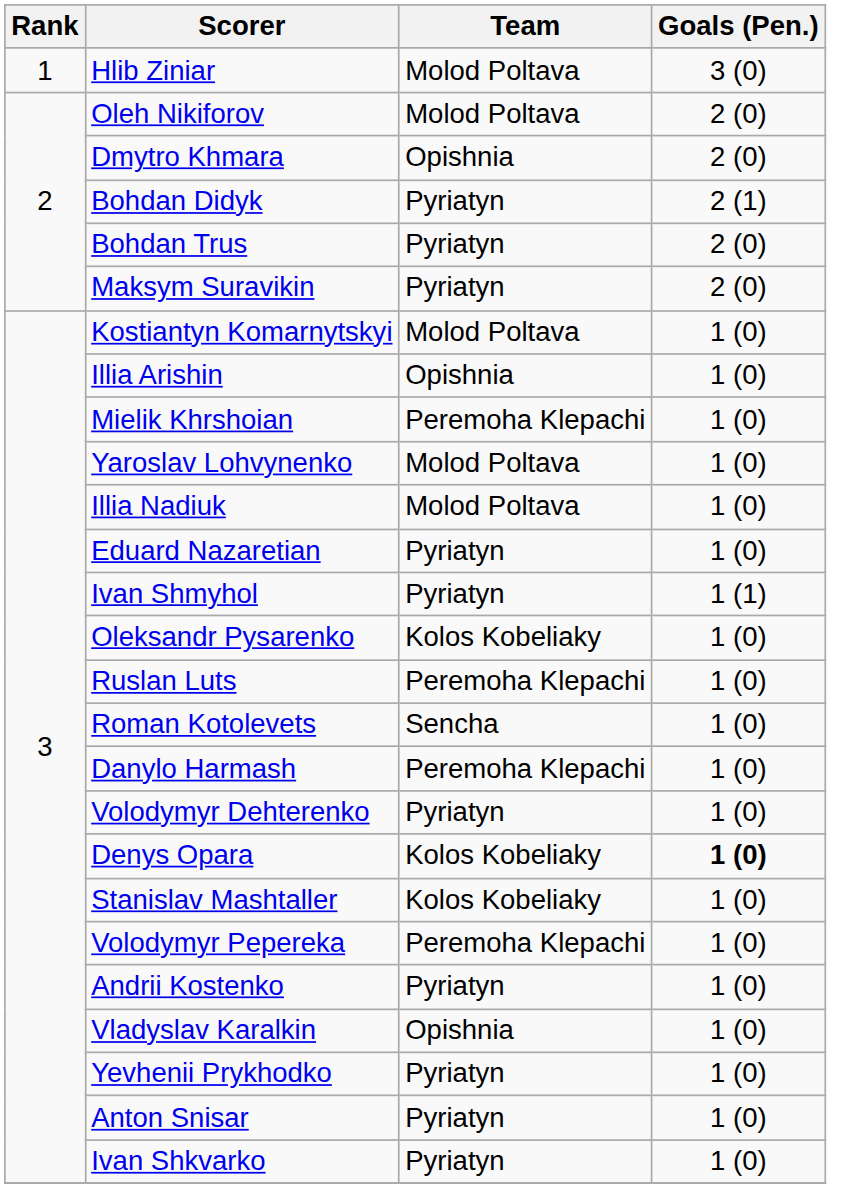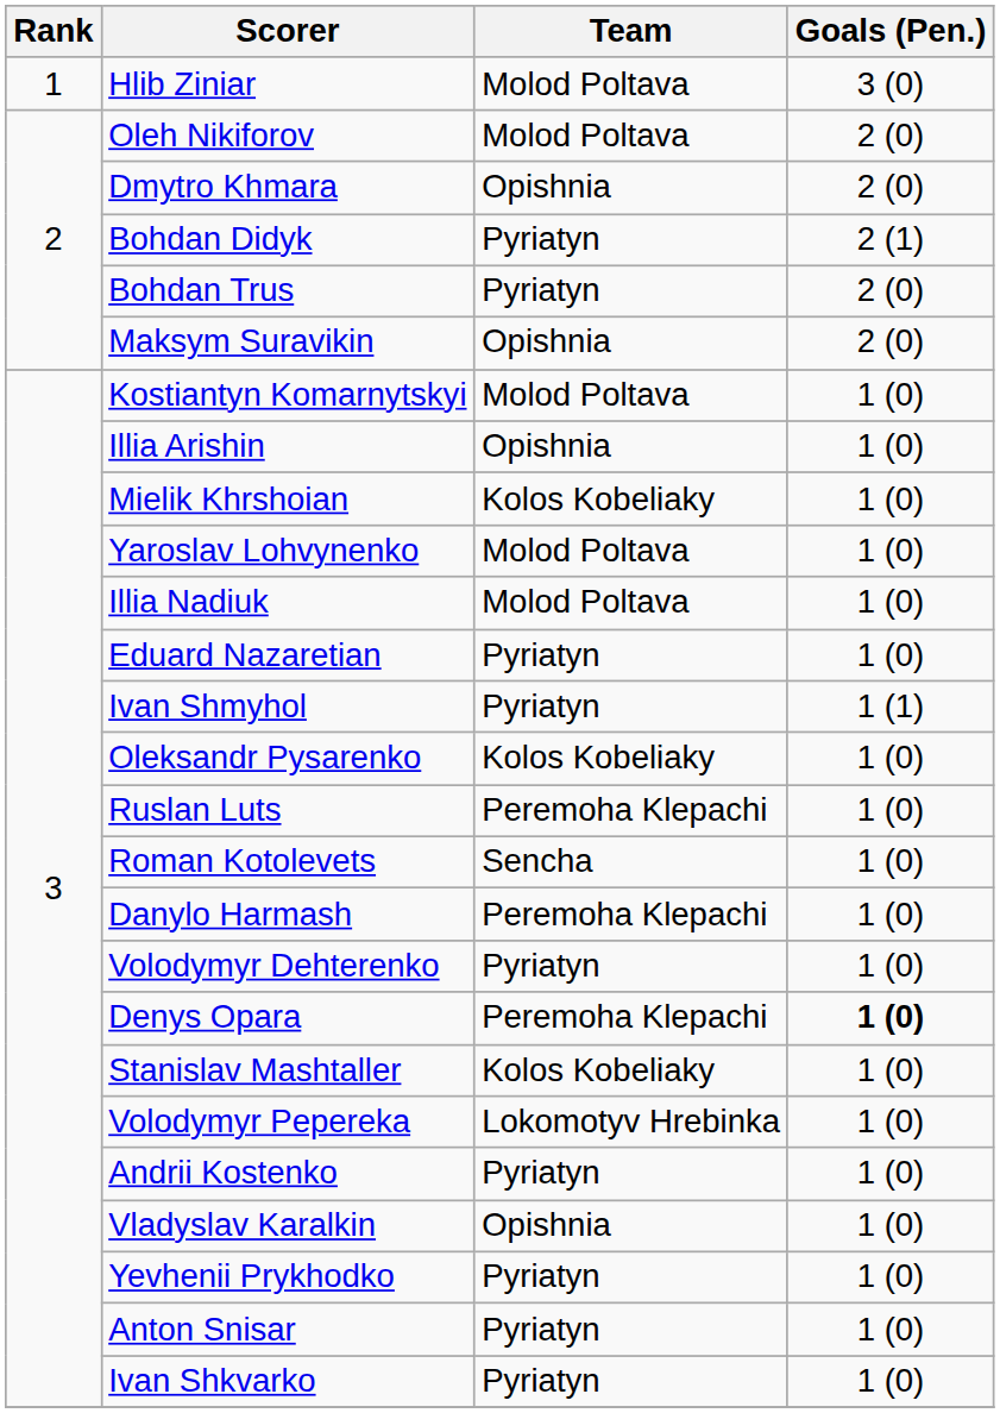Maksym Suravikin | Team: Pyriatyn -> Opishnia
Mielik Khrshoian | Team: Peremoha Klepachi -> Kolos Kobeliaky
Denys Opara | Team: Kolos Kobeliaky -> Peremoha Klepachi
Volodymyr Pepereka | Team: Peremoha Klepachi -> Lokomotyv Hrebinka
